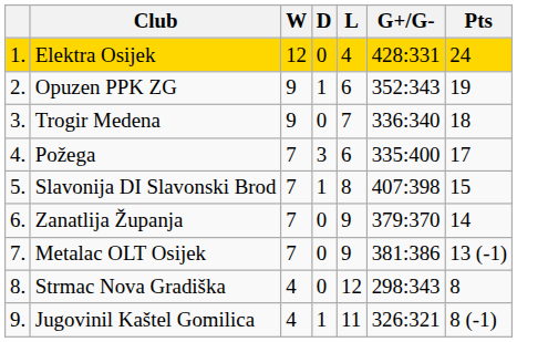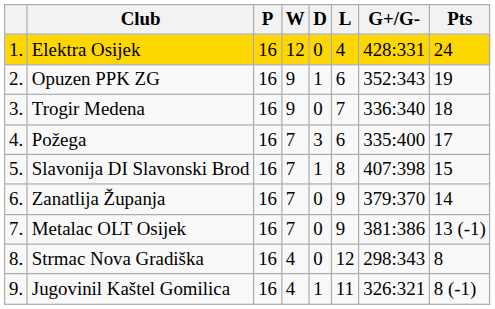+ column: P | 16 | 16 | 16 | 16 | 16 | 16 | 16 | 16 | 16
